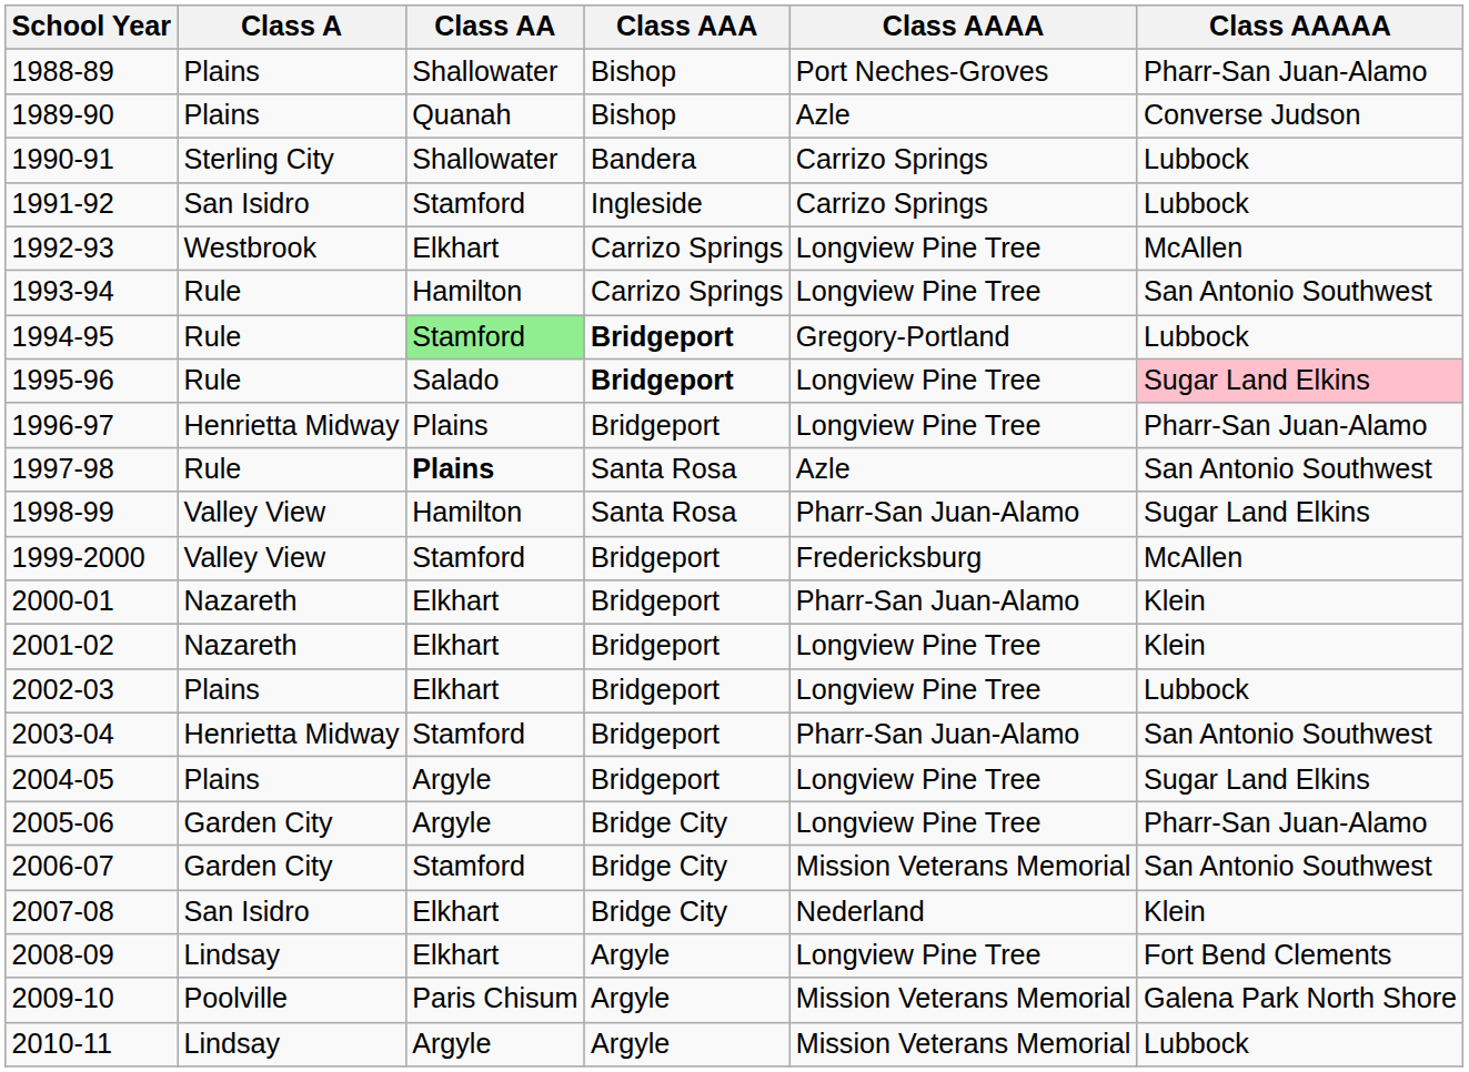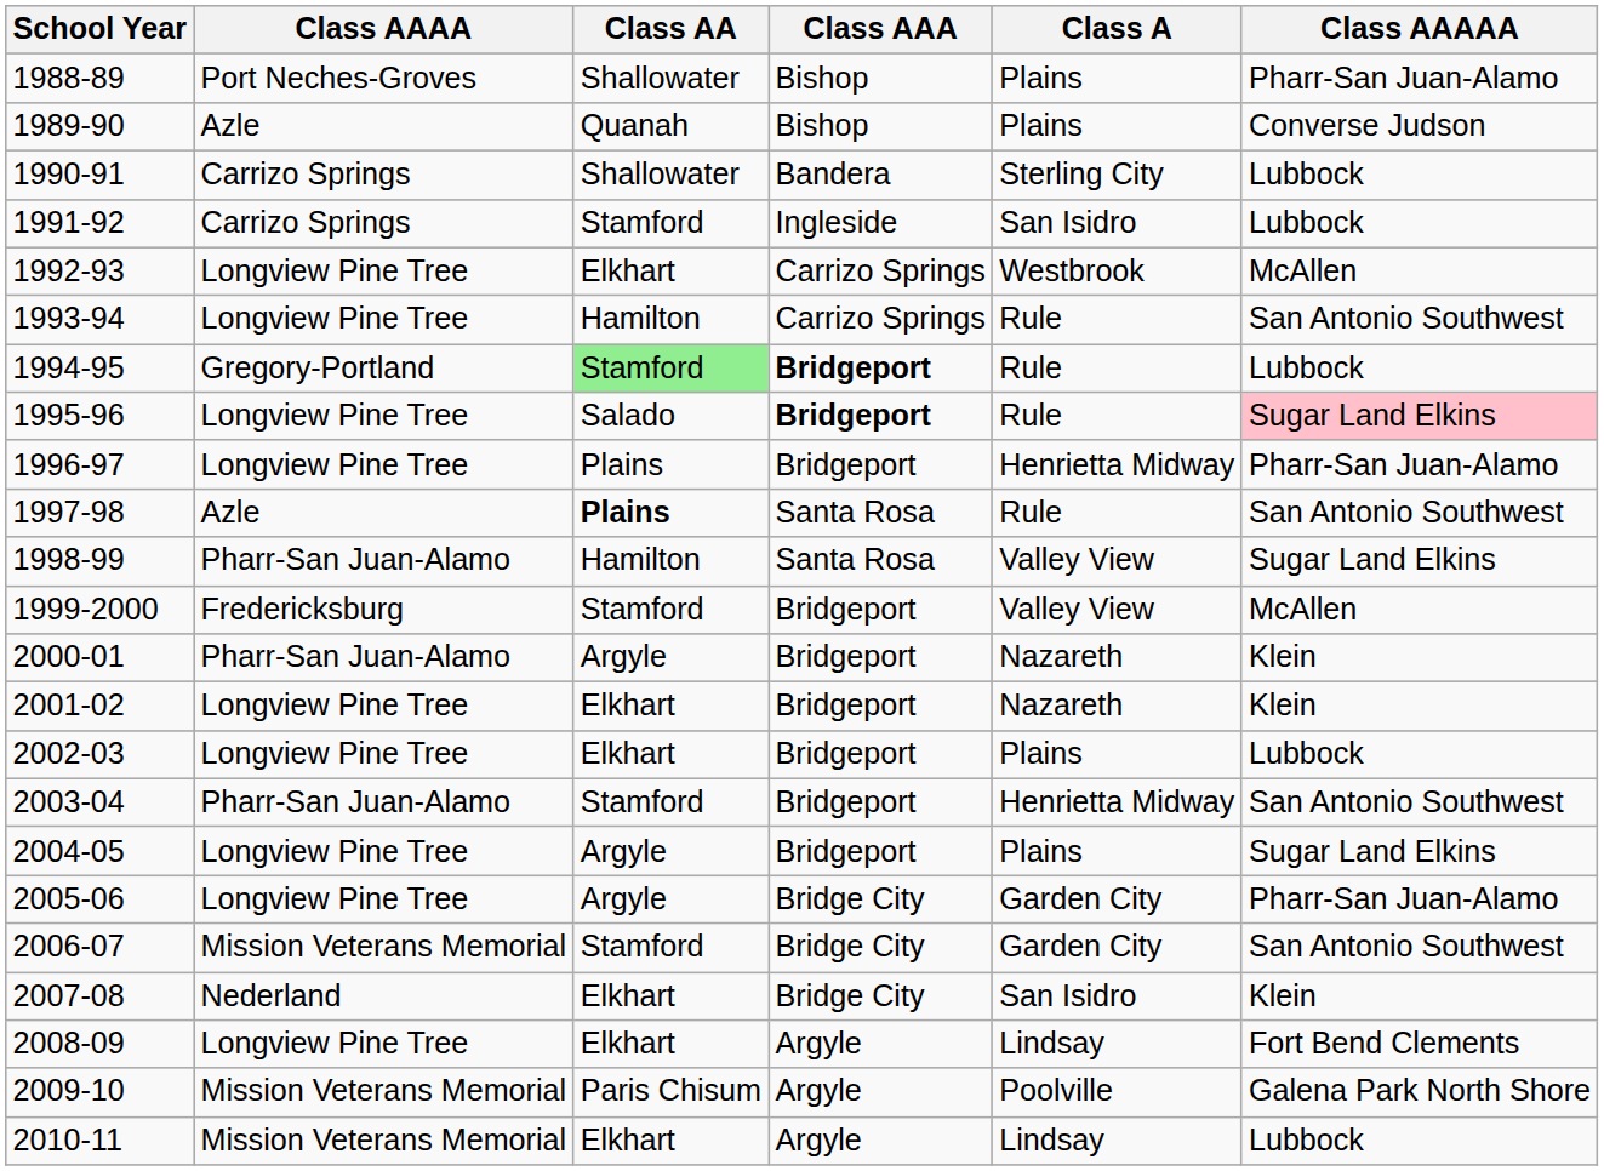columns swapped: Class A <-> Class AAAA
2000-01 | Class AA: Elkhart -> Argyle
2010-11 | Class AA: Argyle -> Elkhart
